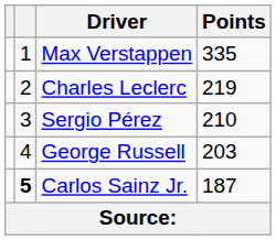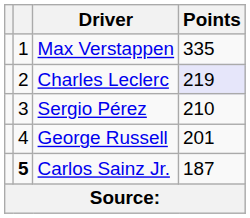Charles Leclerc | Points: no background -> lavender background
George Russell | Points: 203 -> 201
